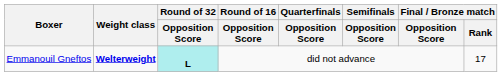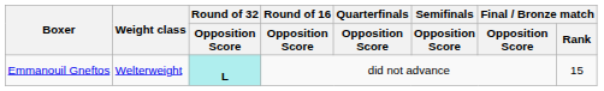Emmanouil Gneftos | Weight class: bold -> normal
Emmanouil Gneftos | Final / Bronze match / Rank: 17 -> 15
